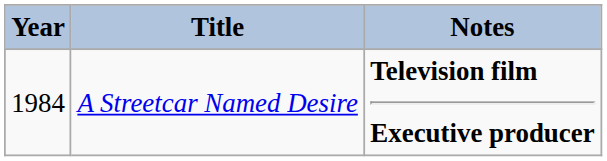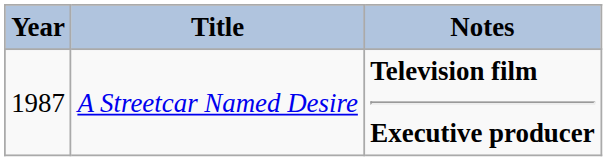A Streetcar Named Desire | Year: 1984 -> 1987
